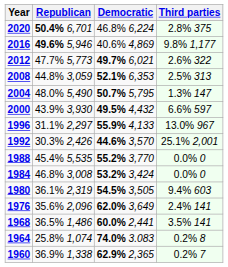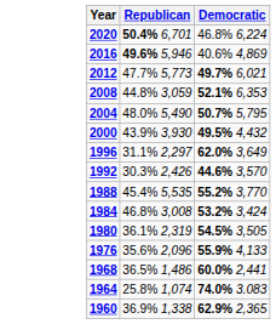- column: Third parties | 2.8% 375 | 9.8% 1,177 | 2.6% 322 | 2.5% 313 | 1.3% 147 | 6.6% 597 | 13.0% 967 | 25.1% 2,001 | 0.0% 0 | 0.0% 0 | 9.4% 603 | 2.4% 141 | 3.5% 141 | 0.2% 8 | 0.2% 7
1996 | Democratic: 55.9% 4,133 -> 62.0% 3,649
1976 | Democratic: 62.0% 3,649 -> 55.9% 4,133
